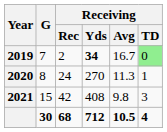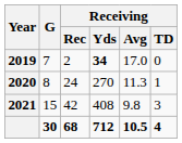2019 | Receiving / Avg: 16.7 -> 17.0
2019 | Receiving / TD: lightgreen background -> no background
